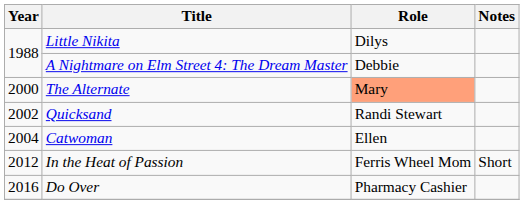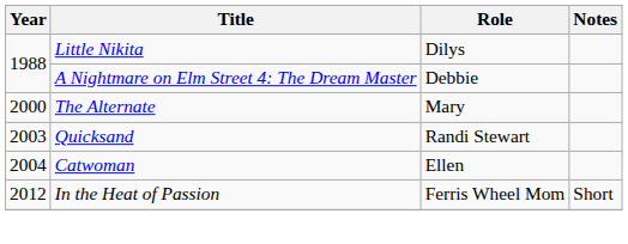The Alternate | Role: lightsalmon background -> no background
Quicksand | Year: 2002 -> 2003
- row: 2016 | Do Over | Pharmacy Cashier
